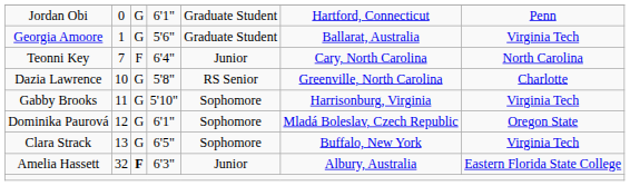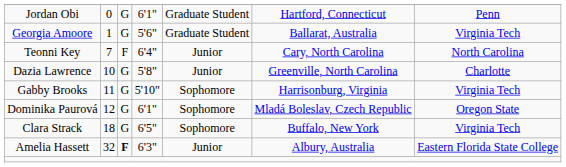Dazia Lawrence | column 5: RS Senior -> Junior
Clara Strack | column 2: 13 -> 18
